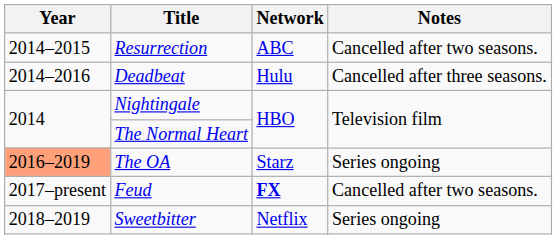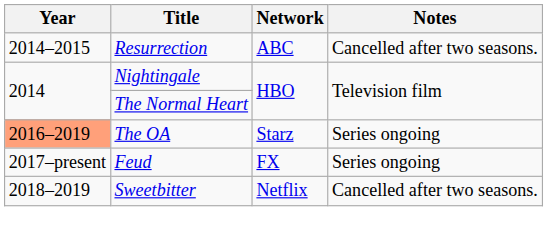- row: 2014–2016 | Deadbeat | Hulu | Cancelled after three seasons.
Feud | Network: bold -> normal
Feud | Notes: Cancelled after two seasons. -> Series ongoing
Sweetbitter | Notes: Series ongoing -> Cancelled after two seasons.
